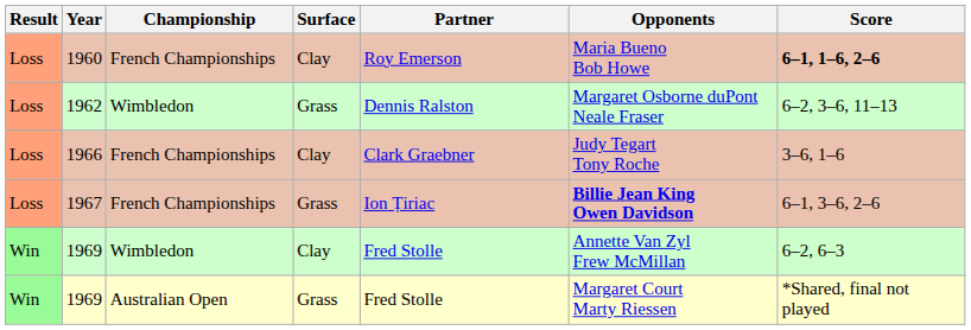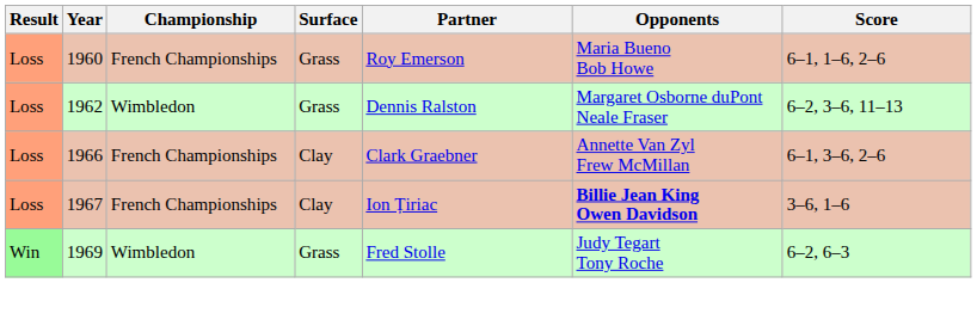1960 | Surface: Clay -> Grass
1960 | Score: bold -> normal
1966 | Opponents: Judy Tegart Tony Roche -> Annette Van Zyl Frew McMillan
1966 | Score: 3–6, 1–6 -> 6–1, 3–6, 2–6
1967 | Surface: Grass -> Clay
1967 | Score: 6–1, 3–6, 2–6 -> 3–6, 1–6
1969 / Wimbledon | Surface: Clay -> Grass
1969 / Wimbledon | Opponents: Annette Van Zyl Frew McMillan -> Judy Tegart Tony Roche
- row: Win | 1969 | Australian Open | Grass | Fred Stolle | Margaret Court Marty Riessen | *Shared, final not played
